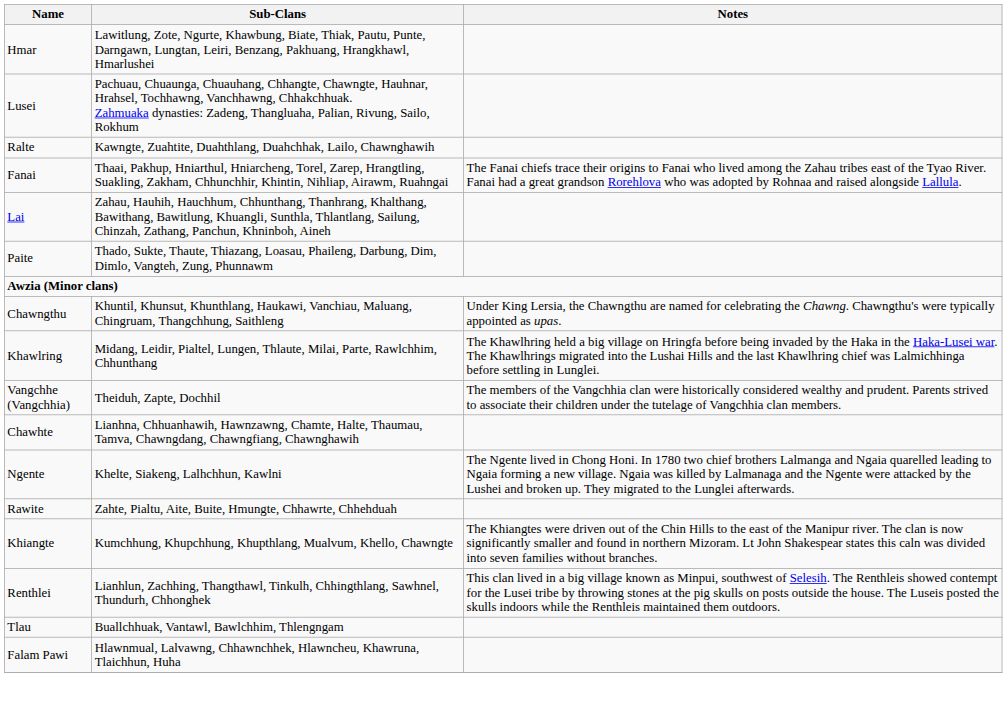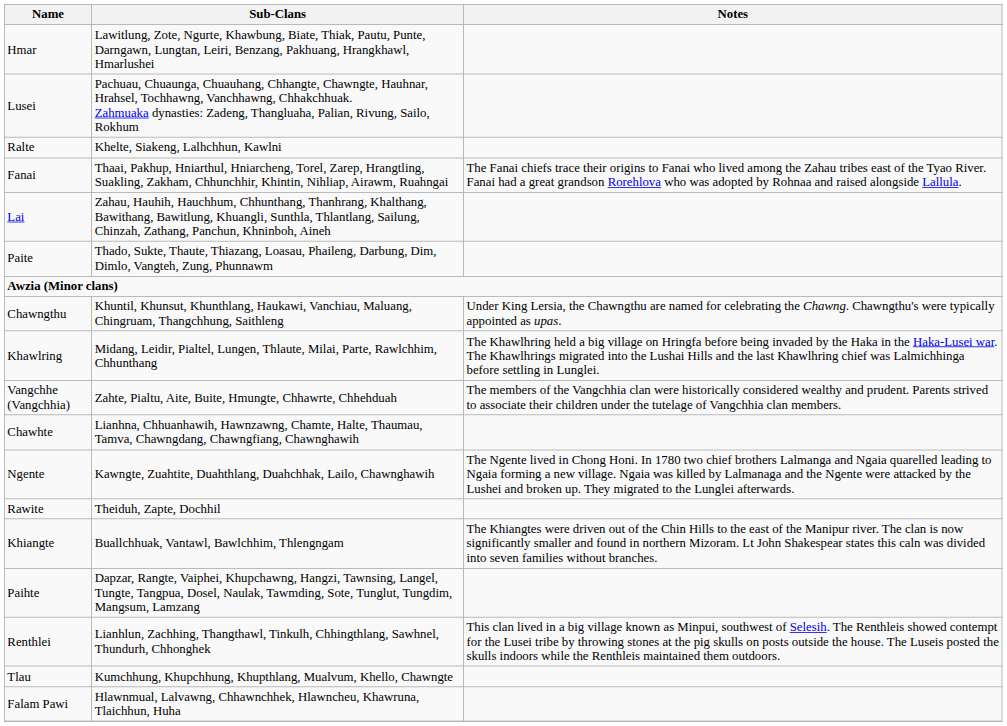Ralte | Sub-Clans: Kawngte, Zuahtite, Duahthlang, Duahchhak, Lailo, Chawnghawih -> Khelte, Siakeng, Lalhchhun, Kawlni
Vangchhe (Vangchhia) | Sub-Clans: Theiduh, Zapte, Dochhil -> Zahte, Pialtu, Aite, Buite, Hmungte, Chhawrte, Chhehduah
Ngente | Sub-Clans: Khelte, Siakeng, Lalhchhun, Kawlni -> Kawngte, Zuahtite, Duahthlang, Duahchhak, Lailo, Chawnghawih
Rawite | Sub-Clans: Zahte, Pialtu, Aite, Buite, Hmungte, Chhawrte, Chhehduah -> Theiduh, Zapte, Dochhil
Khiangte | Sub-Clans: Kumchhung, Khupchhung, Khupthlang, Mualvum, Khello, Chawngte -> Buallchhuak, Vantawl, Bawlchhim, Thlengngam
+ row: Paihte | Dapzar, Rangte, Vaiphei, Khupchawng, Hangzi, Tawnsing, Langel, Tungte, Tangpua, Dosel, Naulak, Tawmding, Sote, Tunglut, Tungdim, Mangsum, Lamzang
Tlau | Sub-Clans: Buallchhuak, Vantawl, Bawlchhim, Thlengngam -> Kumchhung, Khupchhung, Khupthlang, Mualvum, Khello, Chawngte
